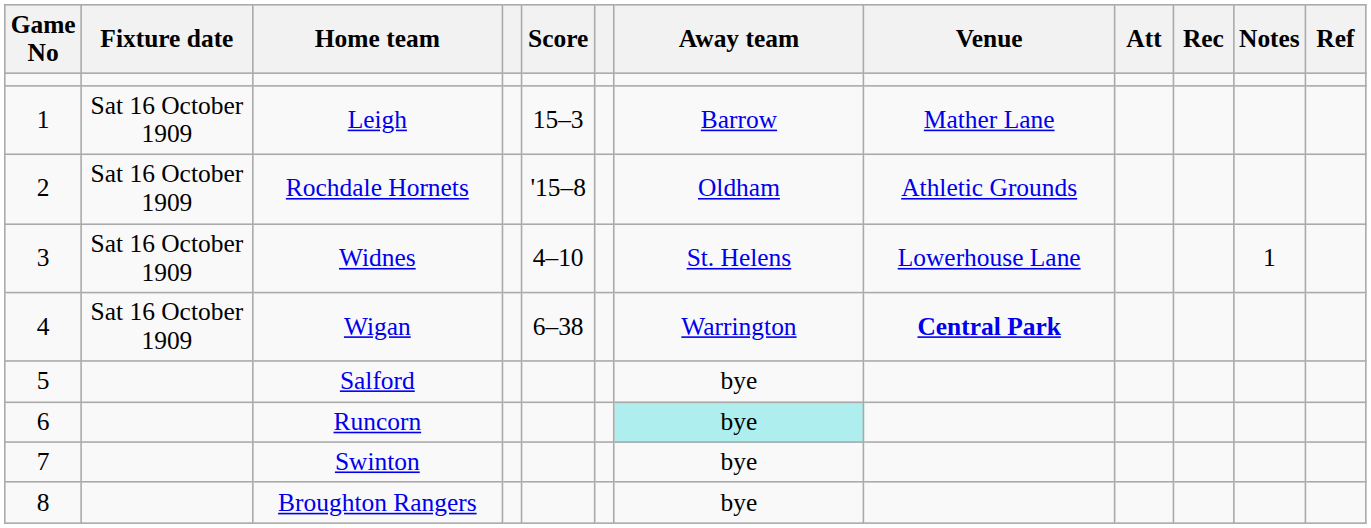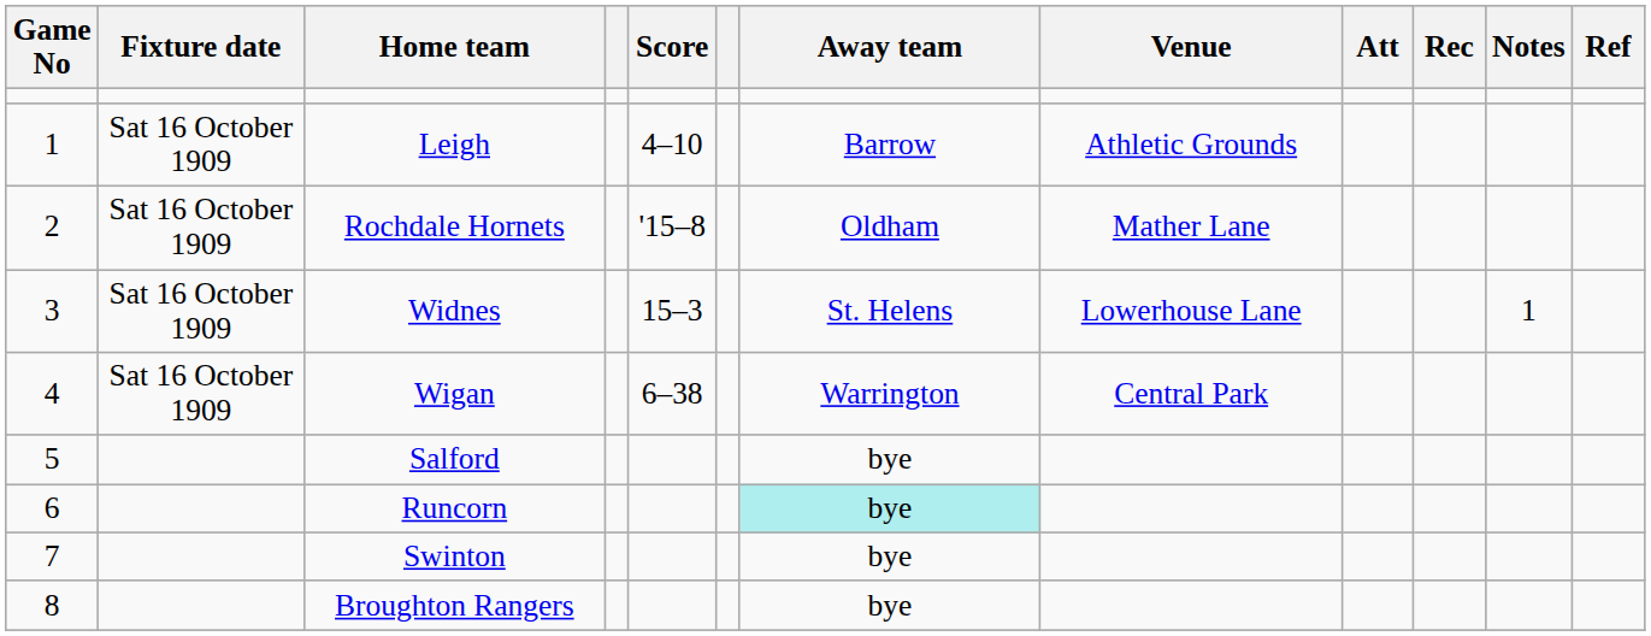Leigh | Score: 15–3 -> 4–10
Leigh | Venue: Mather Lane -> Athletic Grounds
Rochdale Hornets | Venue: Athletic Grounds -> Mather Lane
Widnes | Score: 4–10 -> 15–3
Wigan | Venue: bold -> normal
